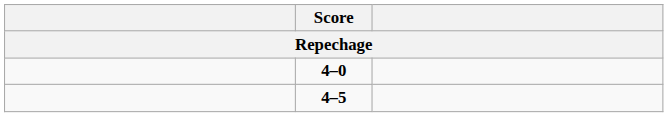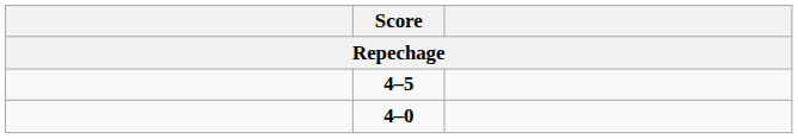rows swapped: 4–5 <-> 4–0
